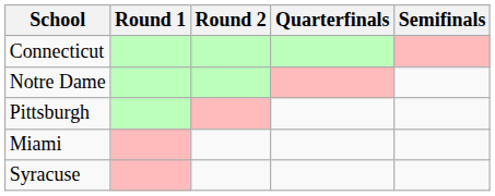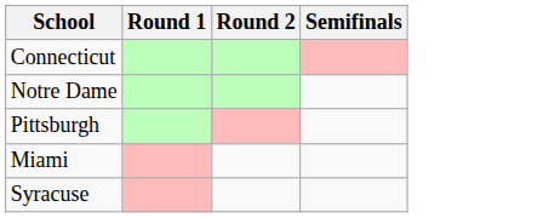- column: Quarterfinals
